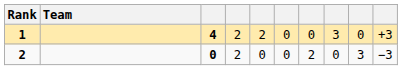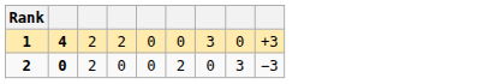- column: Team
